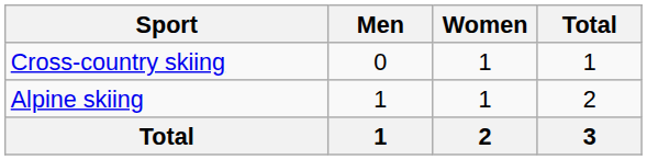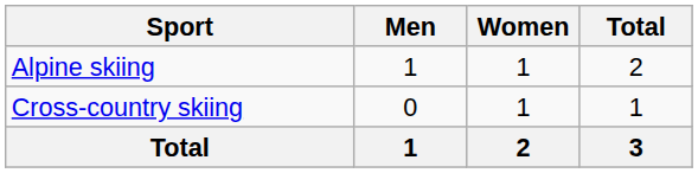rows swapped: Alpine skiing <-> Cross-country skiing
